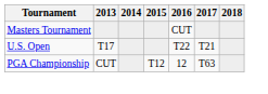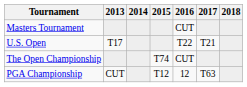+ row: The Open Championship | T74 | CUT
